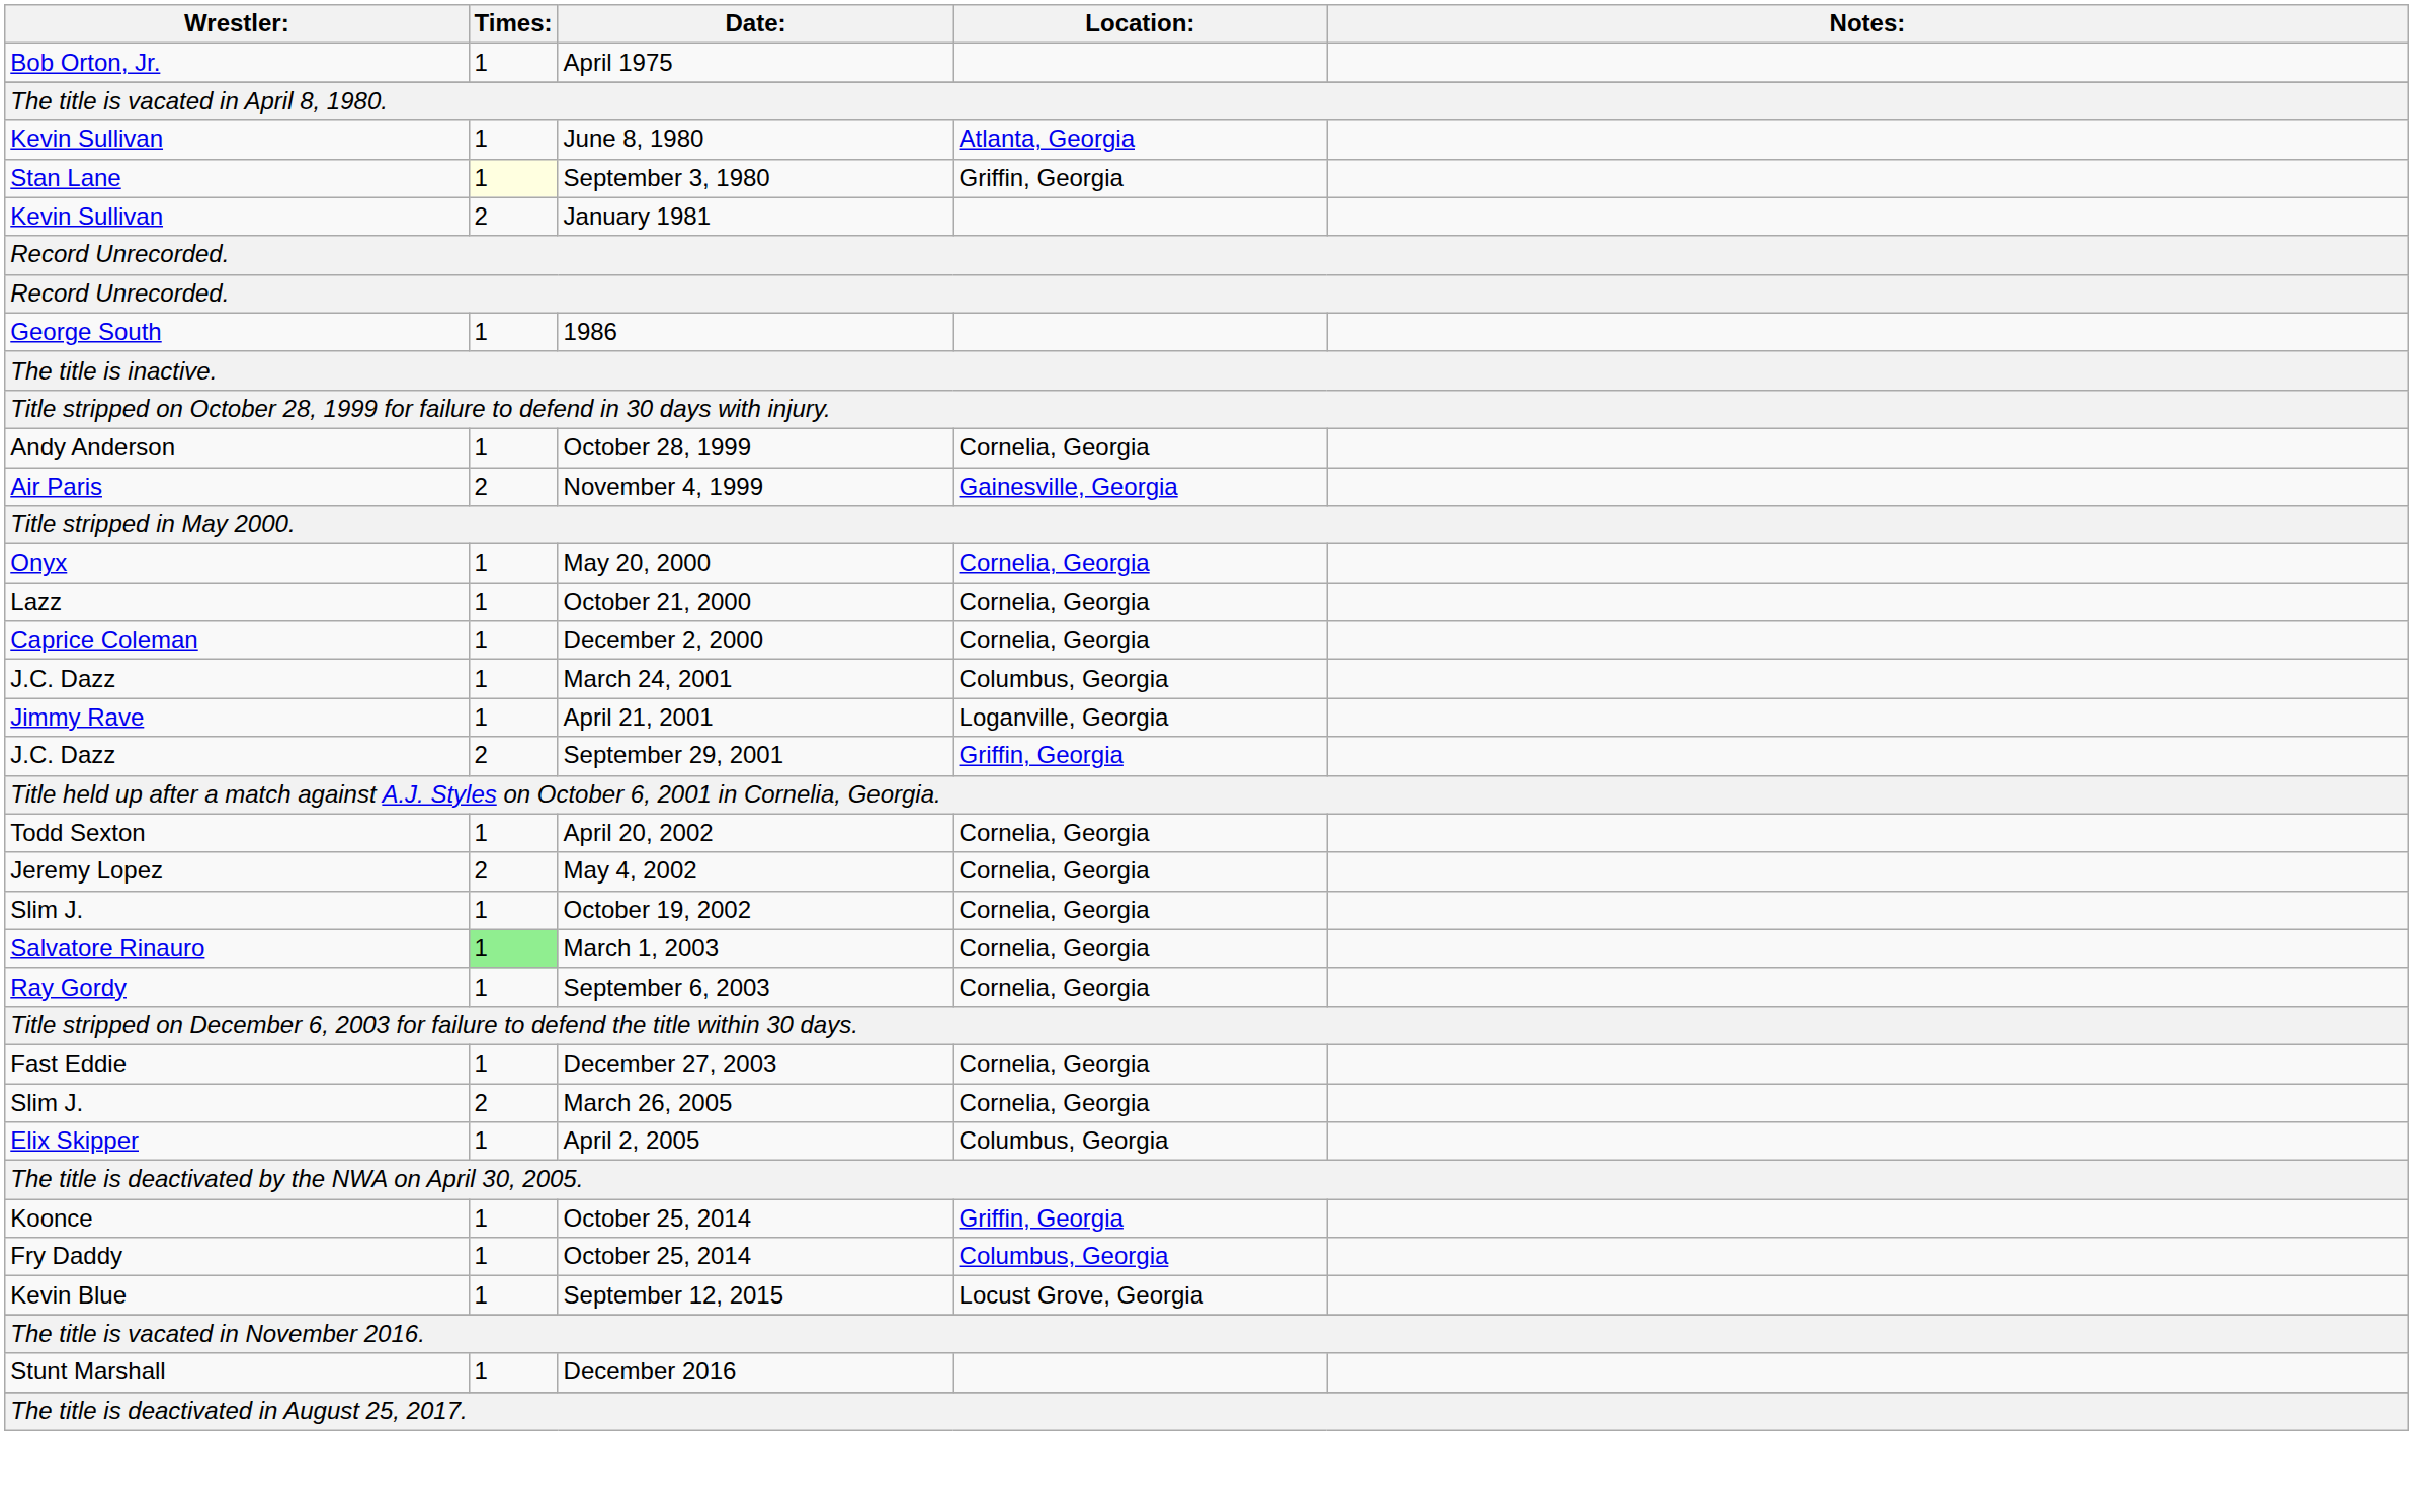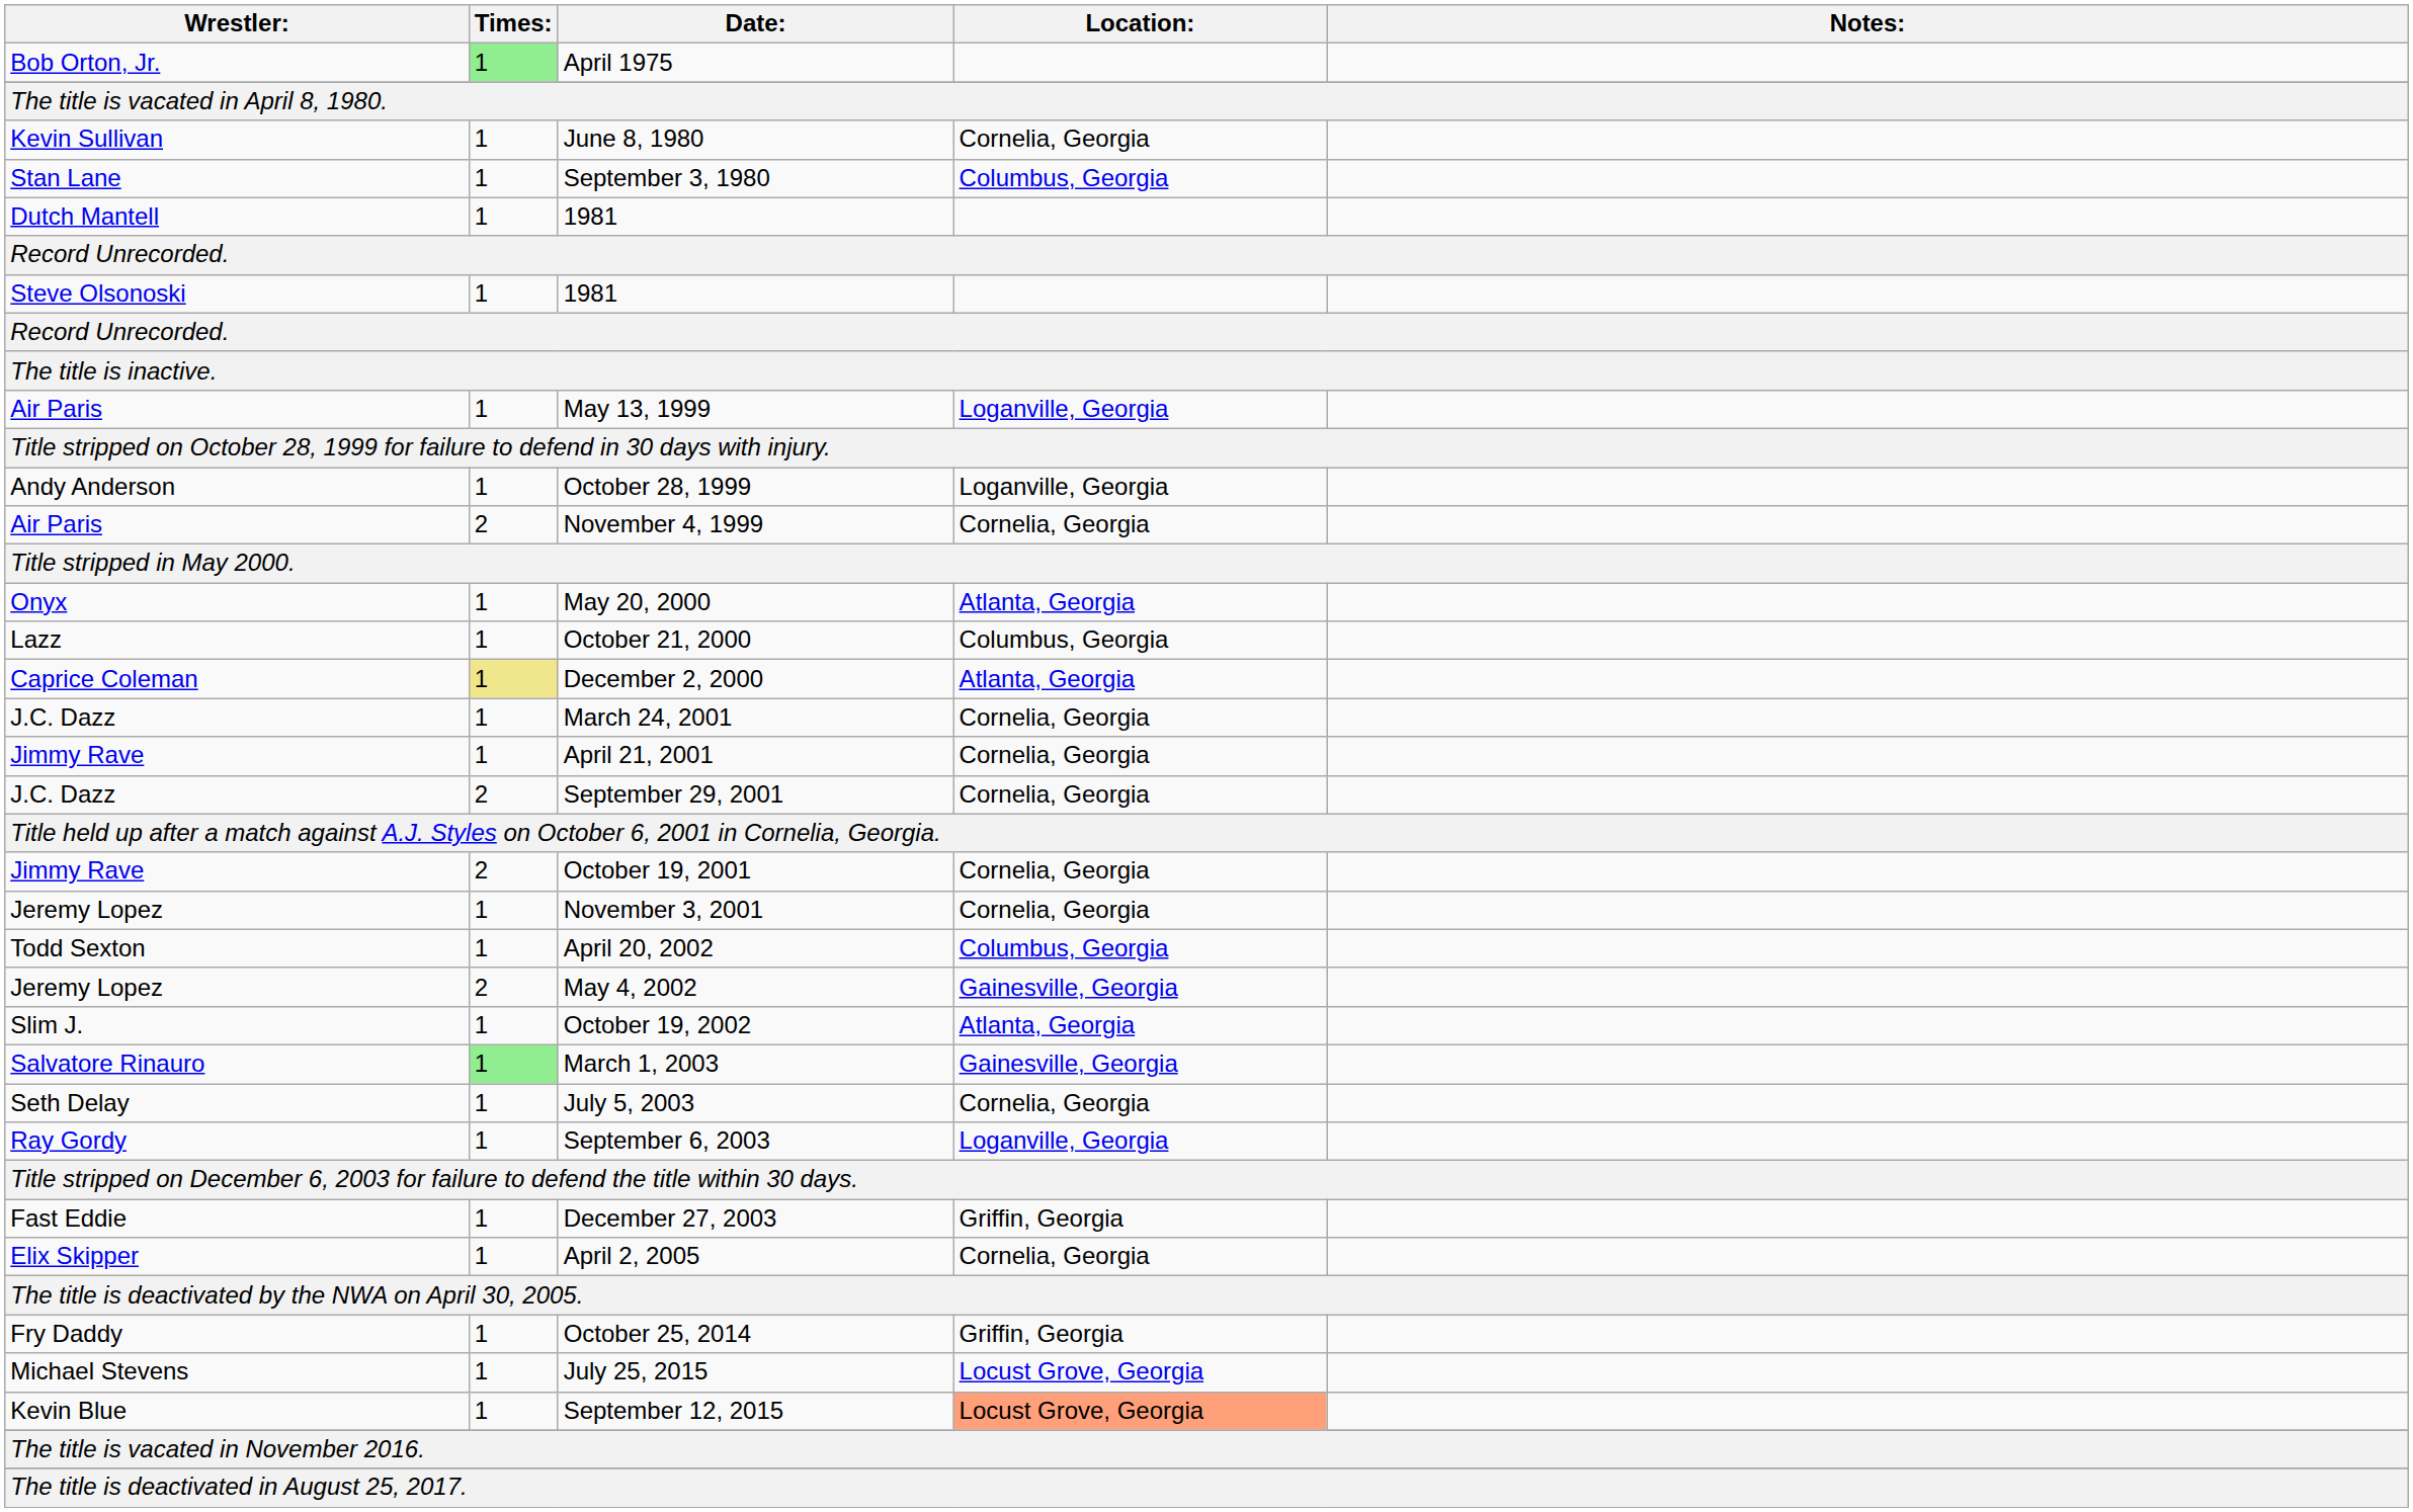April 1975 | Times:: no background -> lightgreen background
June 8, 1980 | Location:: Atlanta, Georgia -> Cornelia, Georgia
September 3, 1980 | Times:: lightyellow background -> no background
September 3, 1980 | Location:: Griffin, Georgia -> Columbus, Georgia
- row: Kevin Sullivan | 2 | January 1981
+ row: Dutch Mantell | 1 | 1981
+ row: Steve Olsonoski | 1 | 1981
- row: George South | 1 | 1986
+ row: Air Paris | 1 | May 13, 1999 | Loganville, Georgia
October 28, 1999 | Location:: Cornelia, Georgia -> Loganville, Georgia
November 4, 1999 | Location:: Gainesville, Georgia -> Cornelia, Georgia
May 20, 2000 | Location:: Cornelia, Georgia -> Atlanta, Georgia
October 21, 2000 | Location:: Cornelia, Georgia -> Columbus, Georgia
December 2, 2000 | Times:: no background -> khaki background
December 2, 2000 | Location:: Cornelia, Georgia -> Atlanta, Georgia
March 24, 2001 | Location:: Columbus, Georgia -> Cornelia, Georgia
April 21, 2001 | Location:: Loganville, Georgia -> Cornelia, Georgia
September 29, 2001 | Location:: Griffin, Georgia -> Cornelia, Georgia
+ row: Jimmy Rave | 2 | October 19, 2001 | Cornelia, Georgia
+ row: Jeremy Lopez | 1 | November 3, 2001 | Cornelia, Georgia
April 20, 2002 | Location:: Cornelia, Georgia -> Columbus, Georgia
May 4, 2002 | Location:: Cornelia, Georgia -> Gainesville, Georgia
October 19, 2002 | Location:: Cornelia, Georgia -> Atlanta, Georgia
March 1, 2003 | Location:: Cornelia, Georgia -> Gainesville, Georgia
+ row: Seth Delay | 1 | July 5, 2003 | Cornelia, Georgia
September 6, 2003 | Location:: Cornelia, Georgia -> Loganville, Georgia
December 27, 2003 | Location:: Cornelia, Georgia -> Griffin, Georgia
- row: Slim J. | 2 | March 26, 2005 | Cornelia, Georgia
April 2, 2005 | Location:: Columbus, Georgia -> Cornelia, Georgia
- row: Koonce | 1 | October 25, 2014 | Griffin, Georgia
Fry Daddy / October 25, 2014 | Location:: Columbus, Georgia -> Griffin, Georgia
+ row: Michael Stevens | 1 | July 25, 2015 | Locust Grove, Georgia
September 12, 2015 | Location:: no background -> lightsalmon background
- row: Stunt Marshall | 1 | December 2016
